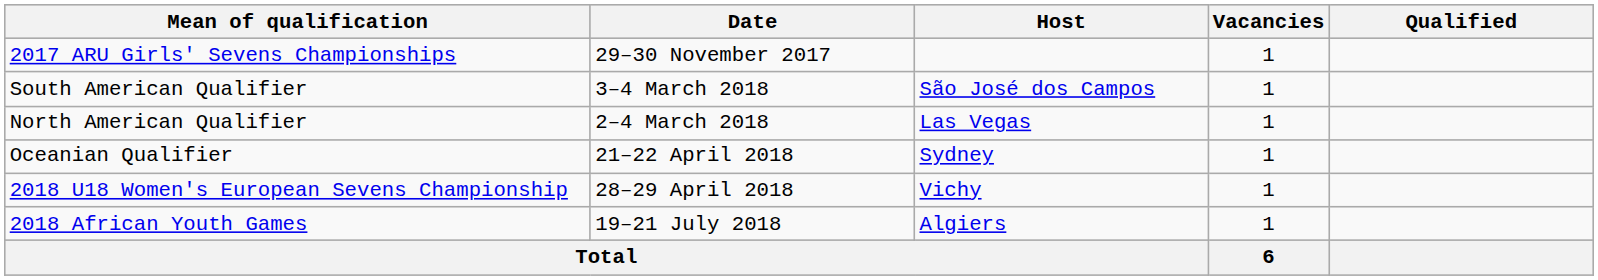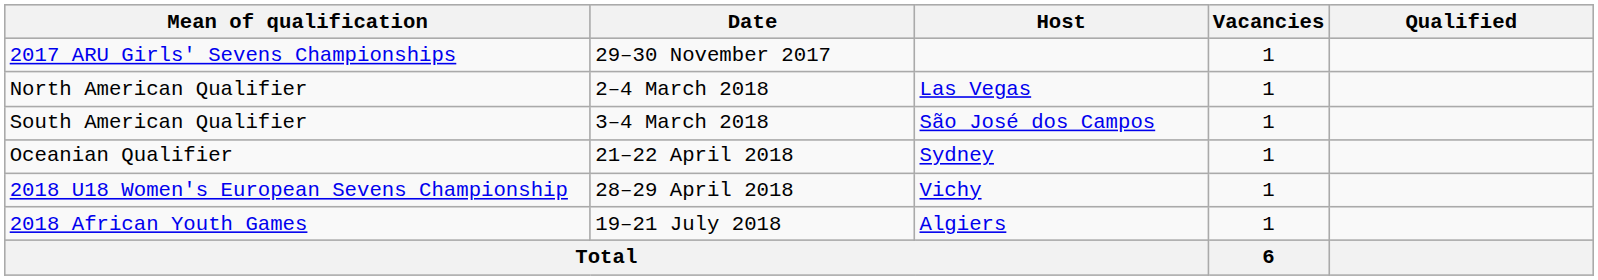rows swapped: North American Qualifier <-> South American Qualifier
